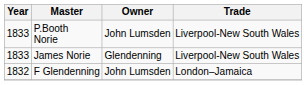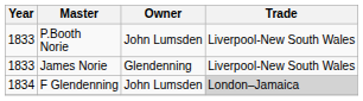F Glendenning | Year: 1832 -> 1834
F Glendenning | Trade: no background -> lightgrey background
